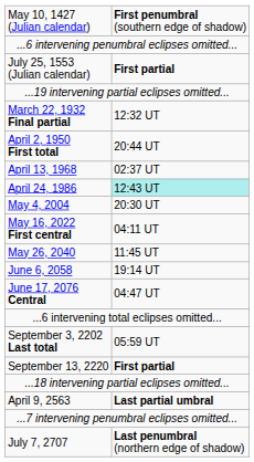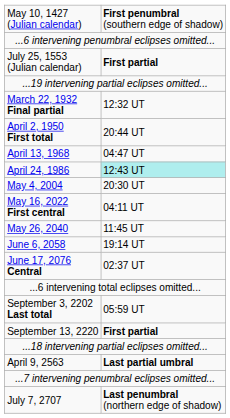April 13, 1968 | column 2: 02:37 UT -> 04:47 UT
June 17, 2076 Central | column 2: 04:47 UT -> 02:37 UT
